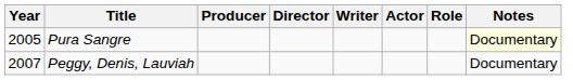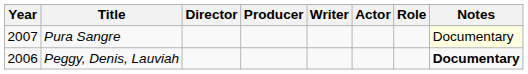columns swapped: Director <-> Producer
Pura Sangre | Year: 2005 -> 2007
Peggy, Denis, Lauviah | Year: 2007 -> 2006
Peggy, Denis, Lauviah | Notes: normal -> bold
